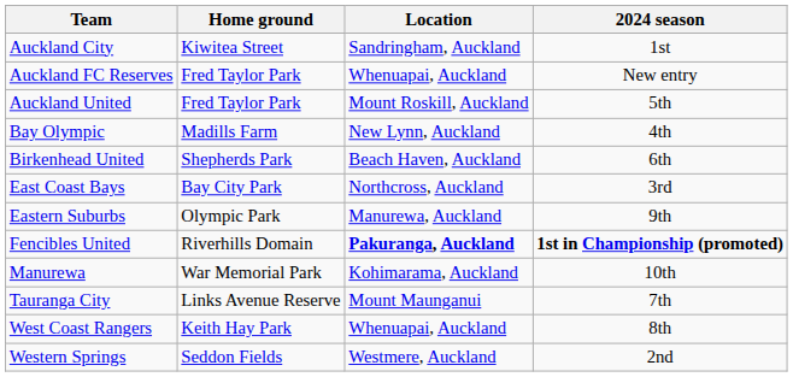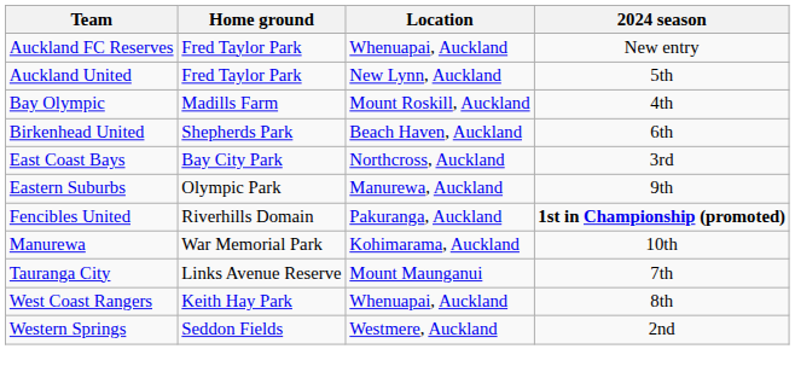- row: Auckland City | Kiwitea Street | Sandringham, Auckland | 1st
Auckland United | Location: Mount Roskill, Auckland -> New Lynn, Auckland
Bay Olympic | Location: New Lynn, Auckland -> Mount Roskill, Auckland
Fencibles United | Location: bold -> normal
